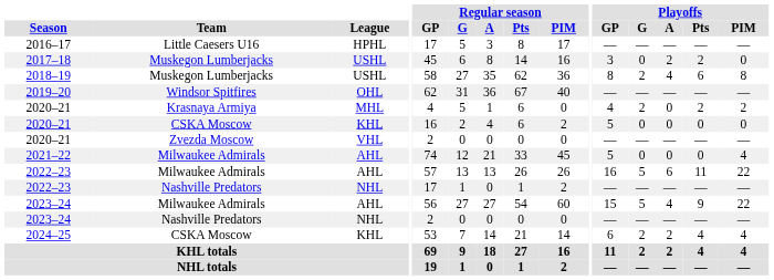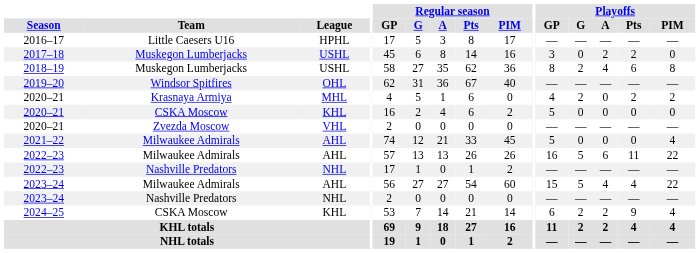2023–24 / Milwaukee Admirals | Playoffs / Pts: 9 -> 4
2024–25 | Playoffs / Pts: 4 -> 9
